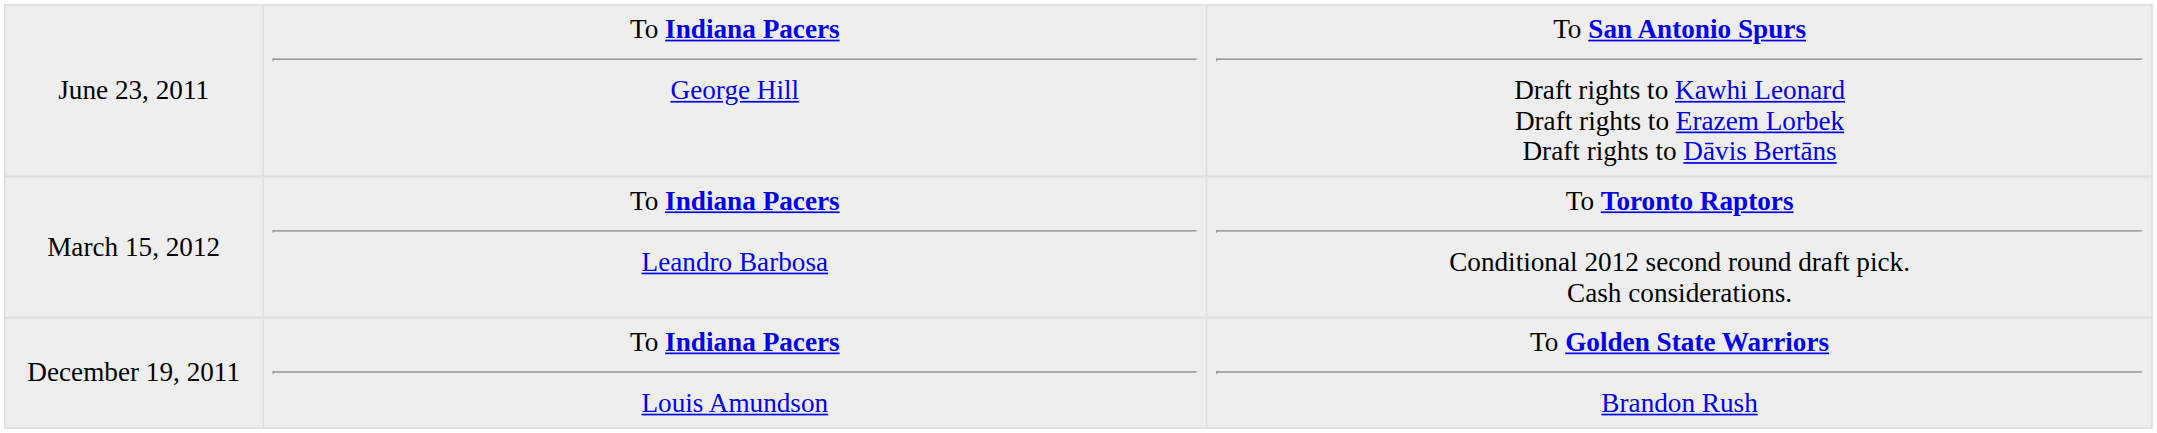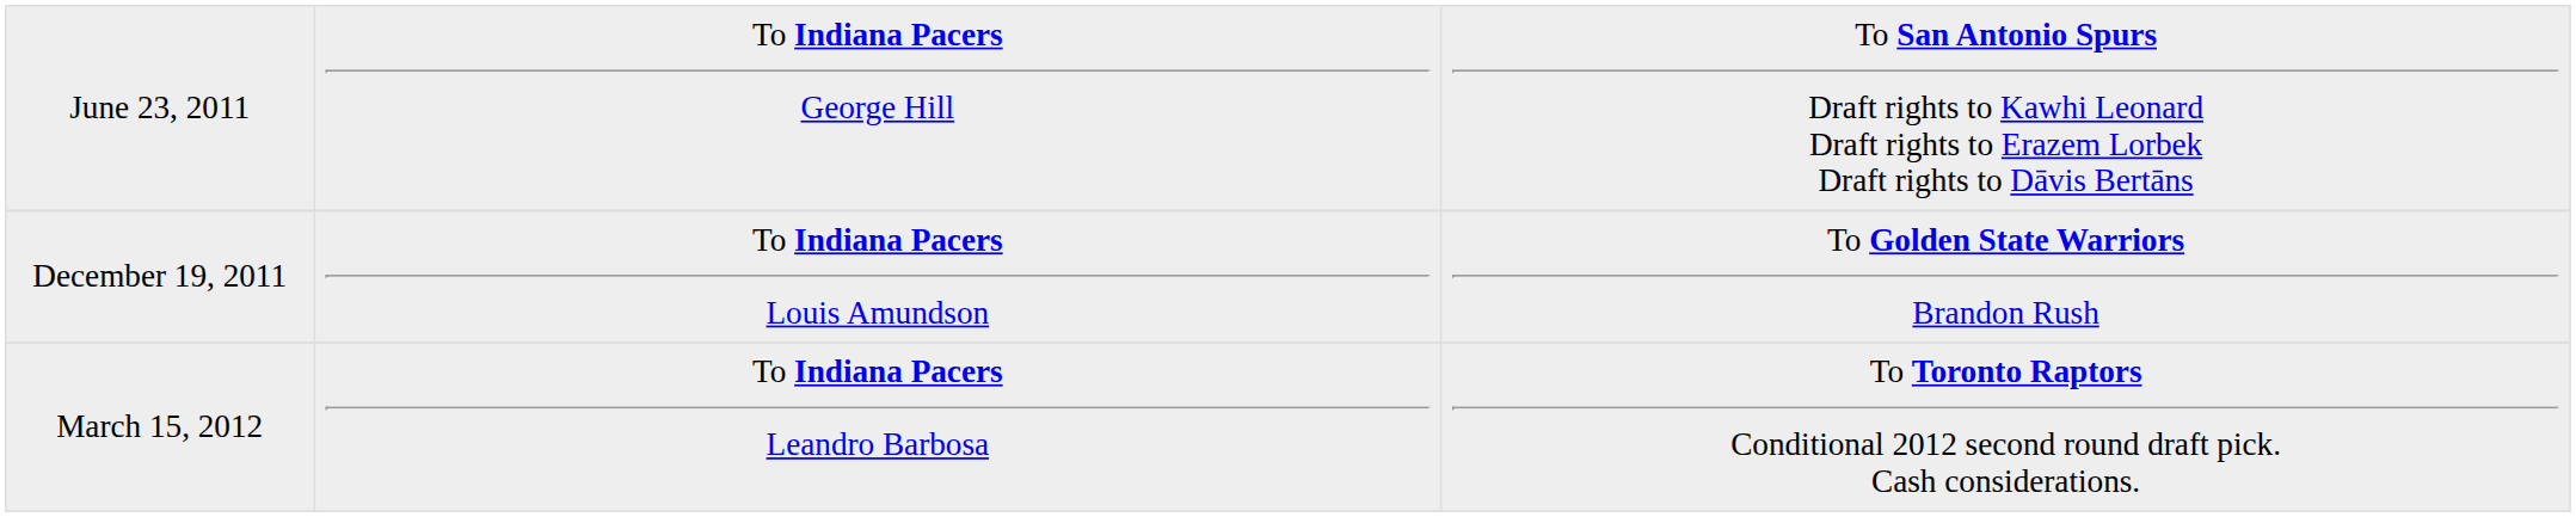rows swapped: December 19, 2011 <-> March 15, 2012
